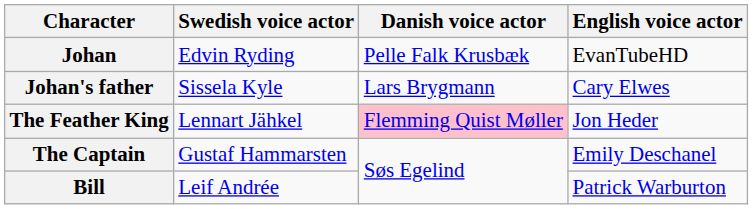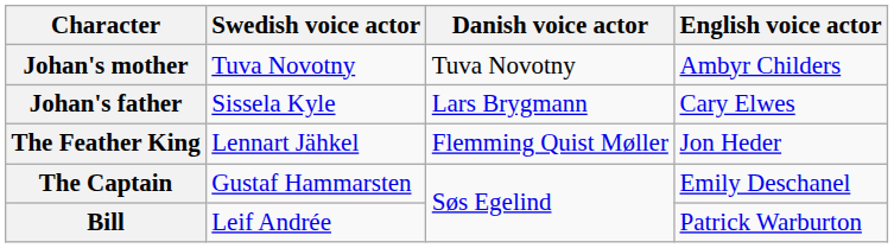- row: Johan | Edvin Ryding | Pelle Falk Krusbæk | EvanTubeHD
+ row: Johan's mother | Tuva Novotny | Tuva Novotny | Ambyr Childers
The Feather King | Danish voice actor: pink background -> no background
